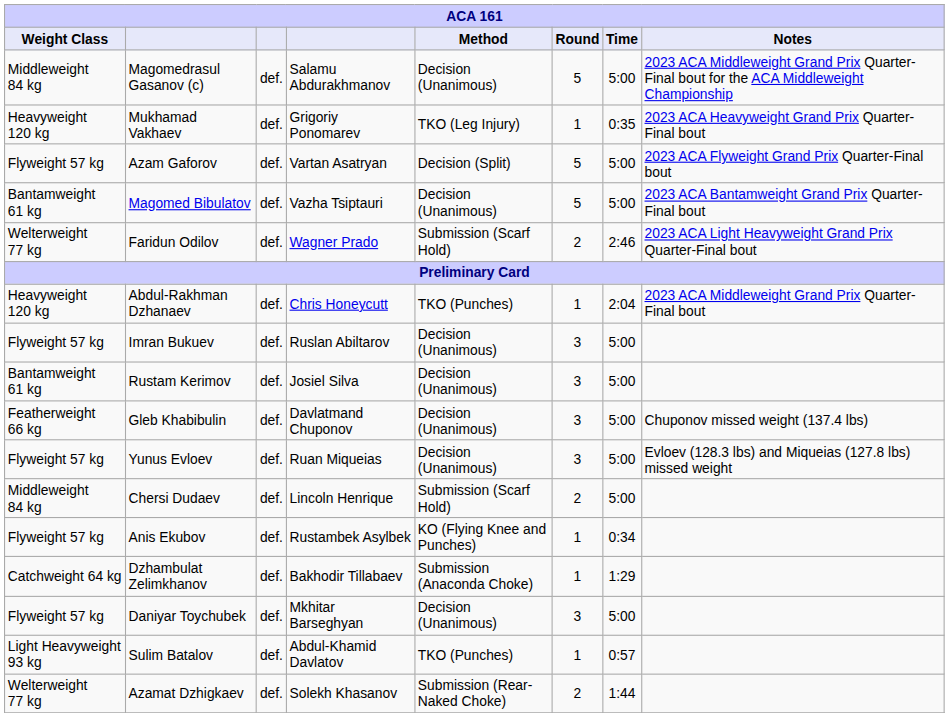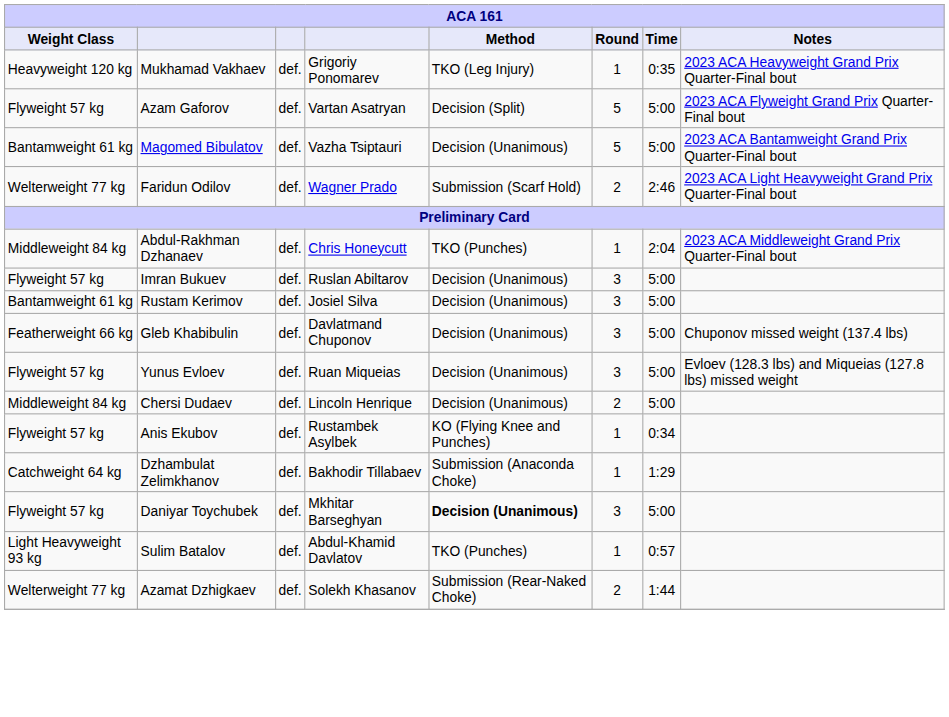- row: Middleweight 84 kg | Magomedrasul Gasanov (c) | def. | Salamu Abdurakhmanov | Decision (Unanimous) | 5 | 5:00 | 2023 ACA Middleweight Grand Prix Quarter-Final bout for the ACA Middleweight Championship
Abdul-Rakhman Dzhanaev | Weight Class: Heavyweight 120 kg -> Middleweight 84 kg
Chersi Dudaev | Method: Submission (Scarf Hold) -> Decision (Unanimous)
Daniyar Toychubek | Method: normal -> bold
